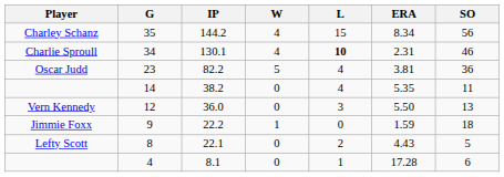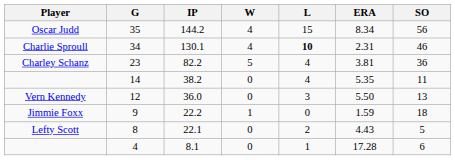35 | Player: Charley Schanz -> Oscar Judd
23 | Player: Oscar Judd -> Charley Schanz
